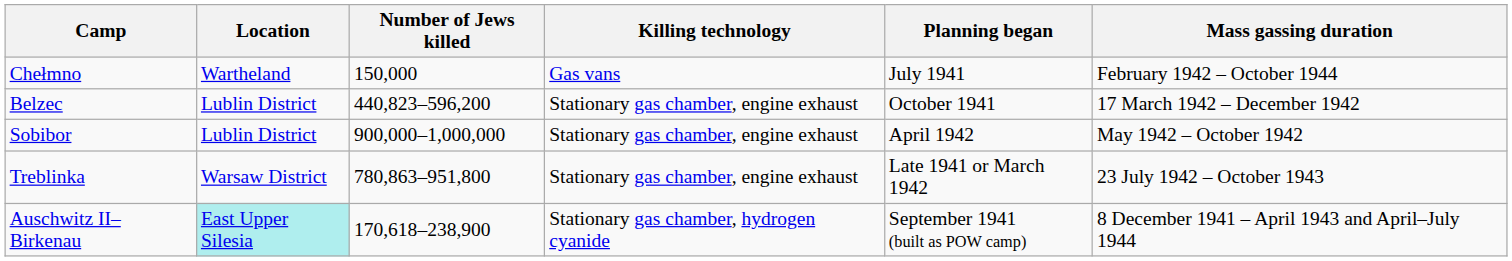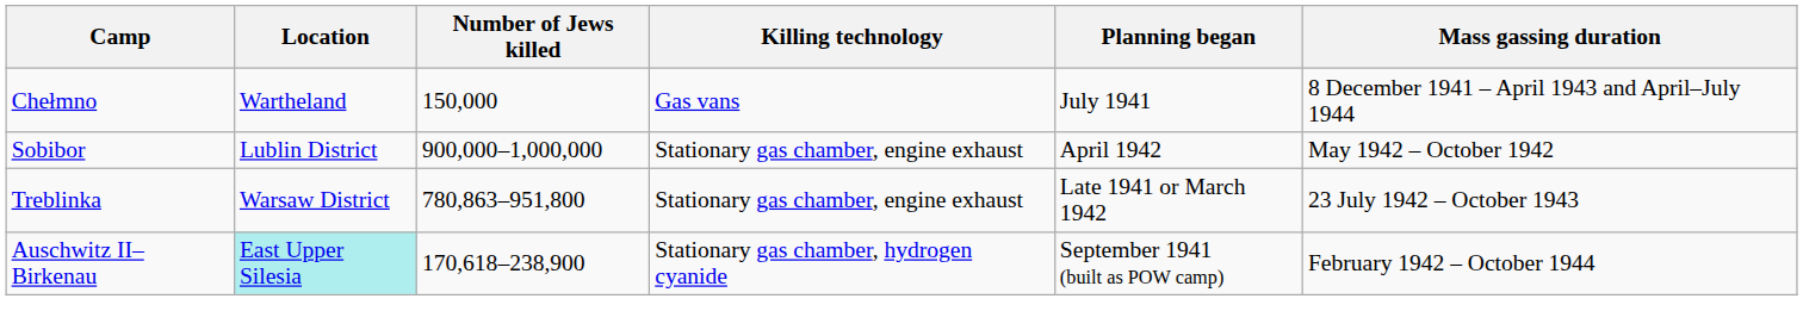Chełmno | Mass gassing duration: February 1942 – October 1944 -> 8 December 1941 – April 1943 and April–July 1944
- row: Belzec | Lublin District | 440,823–596,200 | Stationary gas chamber, engine exhaust | October 1941 | 17 March 1942 – December 1942
Auschwitz II–Birkenau | Mass gassing duration: 8 December 1941 – April 1943 and April–July 1944 -> February 1942 – October 1944
